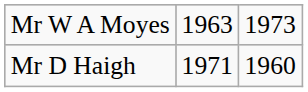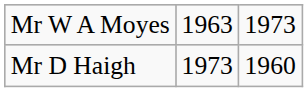Mr D Haigh | column 2: 1971 -> 1973
